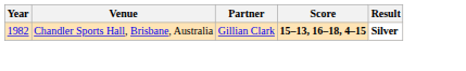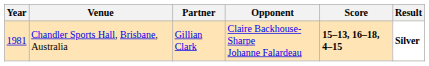+ column: Opponent | Claire Backhouse-Sharpe Johanne Falardeau
Chandler Sports Hall, Brisbane, Australia | Year: 1982 -> 1981
